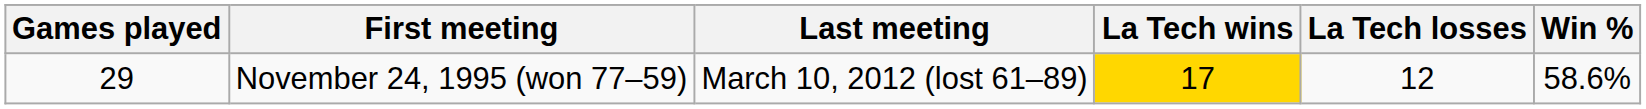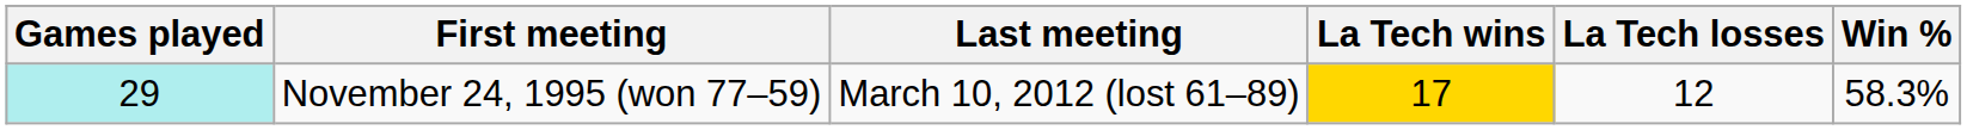November 24, 1995 (won 77–59) | Games played: no background -> paleturquoise background
November 24, 1995 (won 77–59) | Win %: 58.6% -> 58.3%
